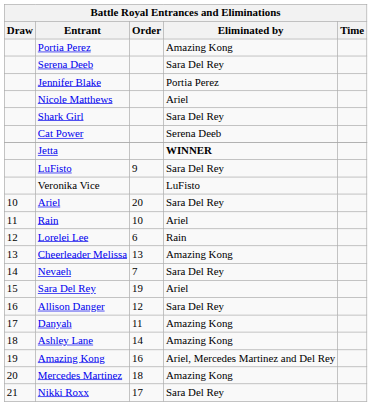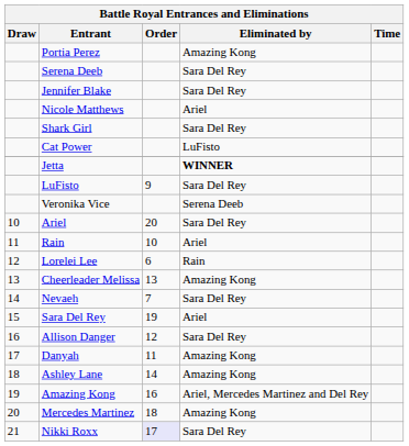Jennifer Blake | Eliminated by: Portia Perez -> Sara Del Rey
Cat Power | Eliminated by: Serena Deeb -> LuFisto
Veronika Vice | Eliminated by: LuFisto -> Serena Deeb
Nikki Roxx | Order: no background -> lavender background
